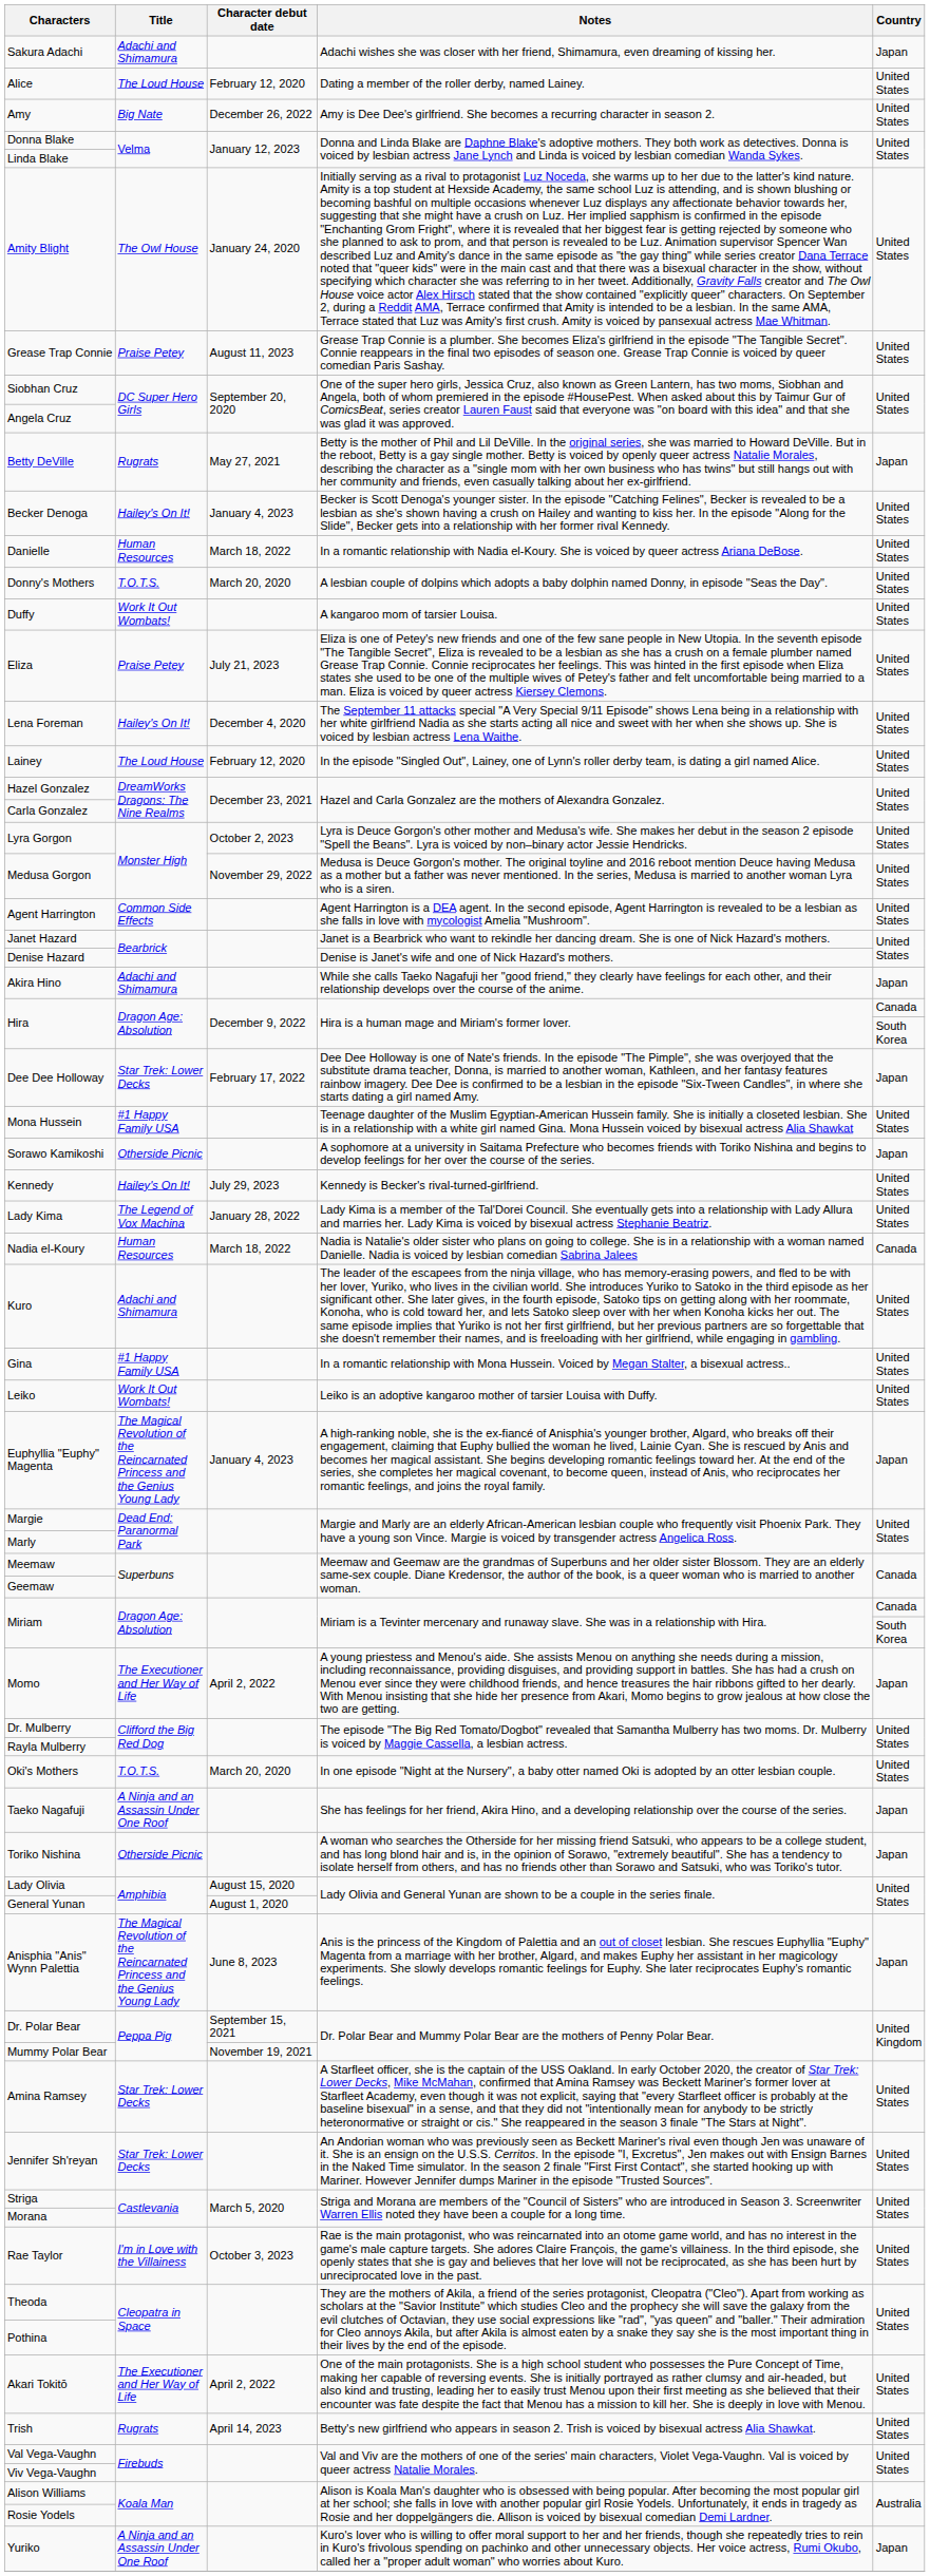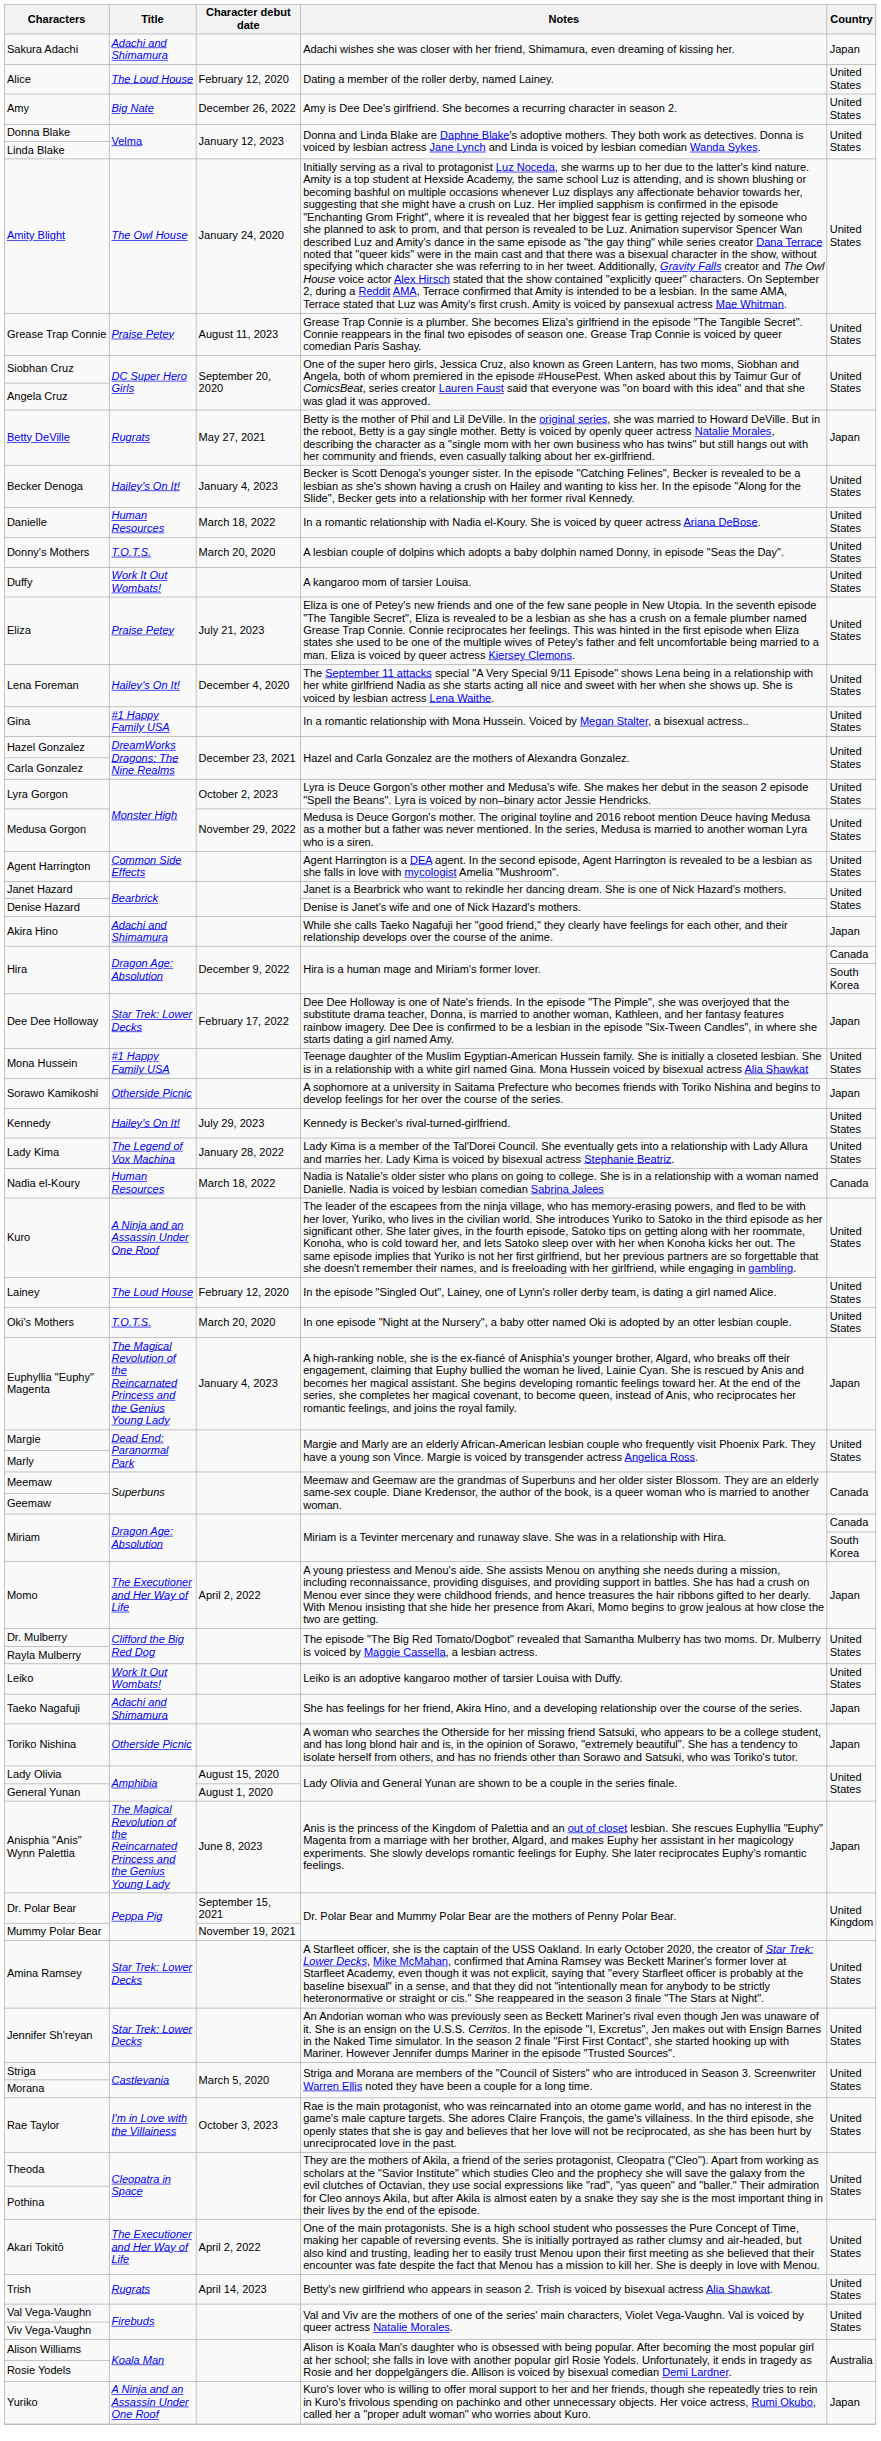rows swapped: Gina <-> Lainey
Kuro | Title: Adachi and Shimamura -> A Ninja and an Assassin Under One Roof
rows swapped: Leiko <-> Oki's Mothers
Taeko Nagafuji | Title: A Ninja and an Assassin Under One Roof -> Adachi and Shimamura
